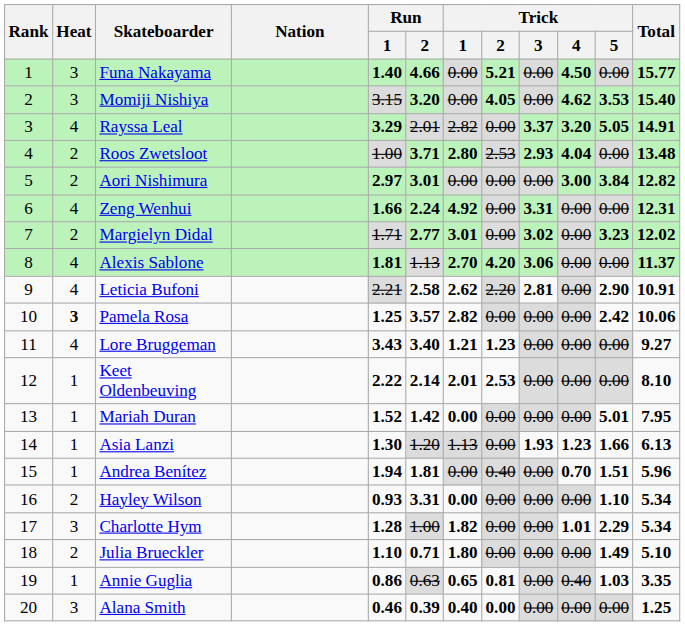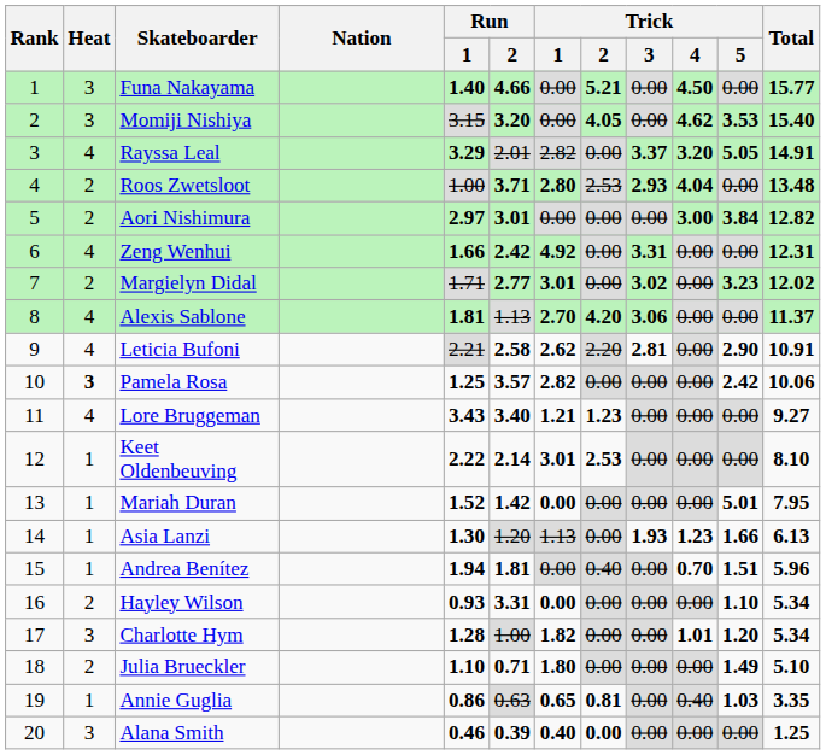Zeng Wenhui | Run / 2: 2.24 -> 2.42
Keet Oldenbeuving | Trick / 1: 2.01 -> 3.01
Charlotte Hym | Trick / 5: 2.29 -> 1.20
